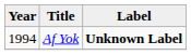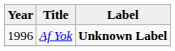Af Yok | Year: 1994 -> 1996
